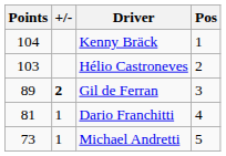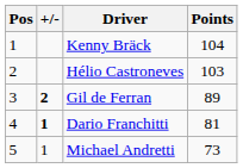columns swapped: Pos <-> Points
Dario Franchitti | +/-: normal -> bold
